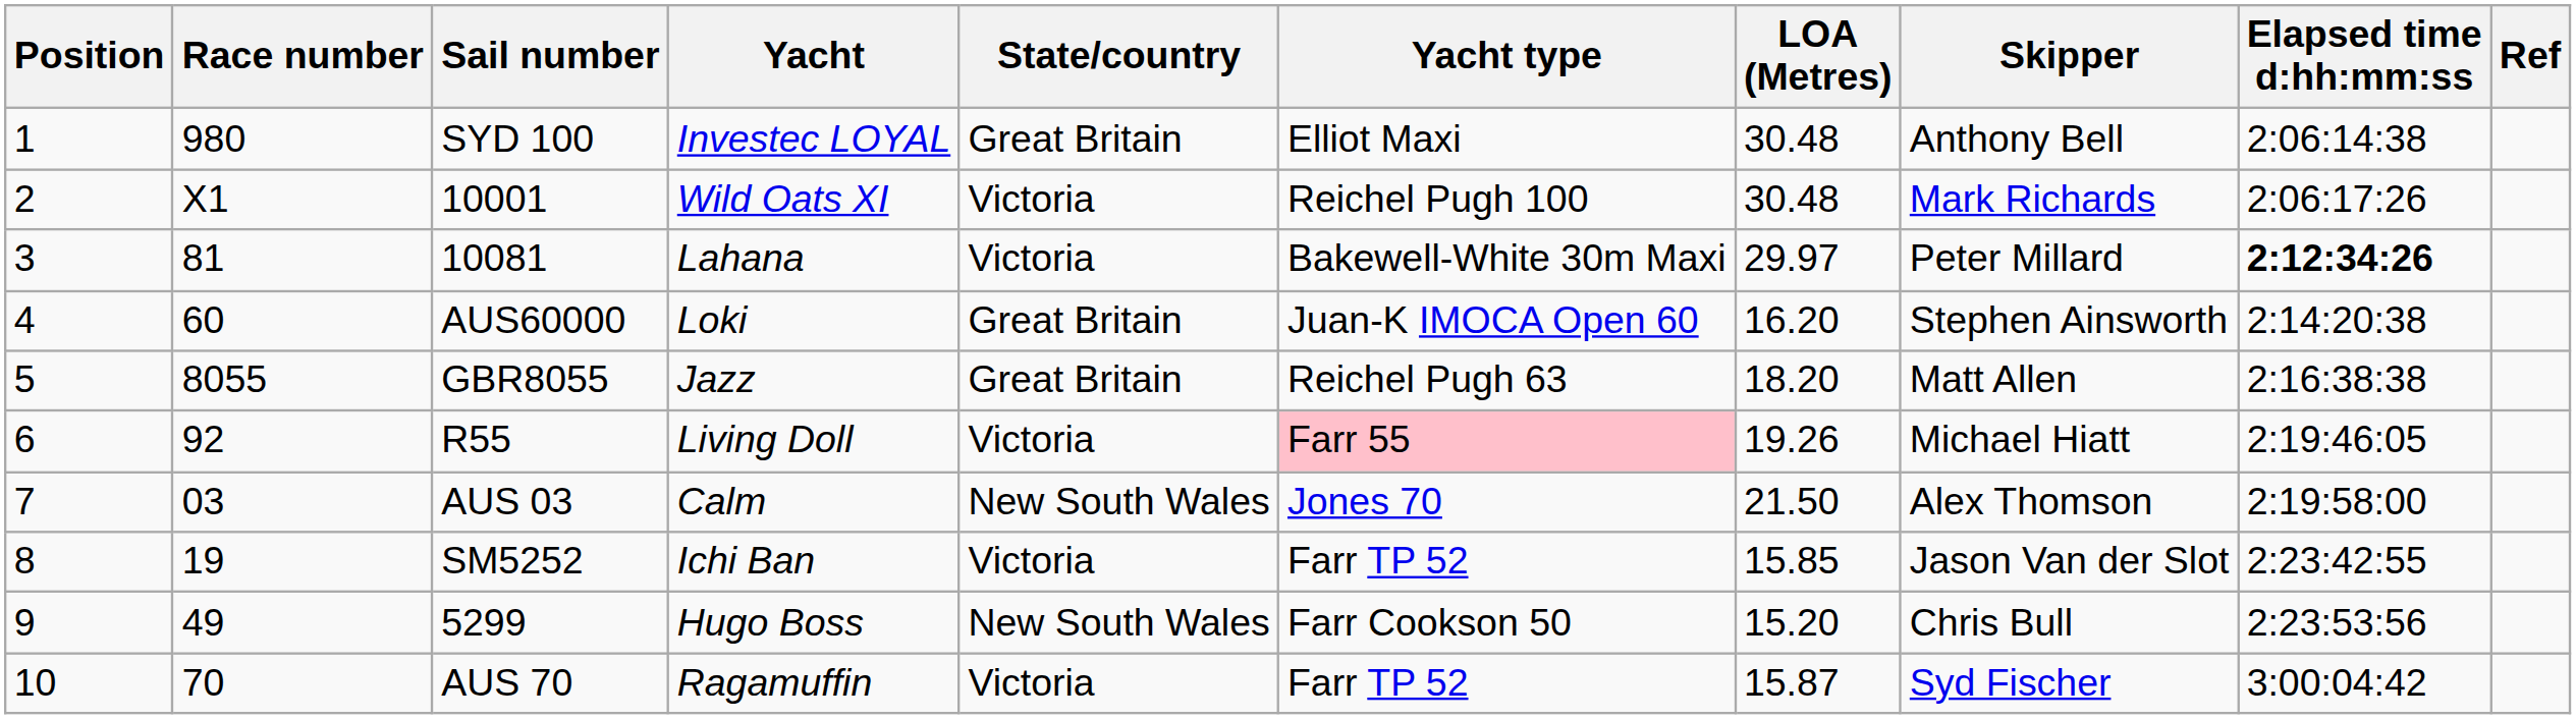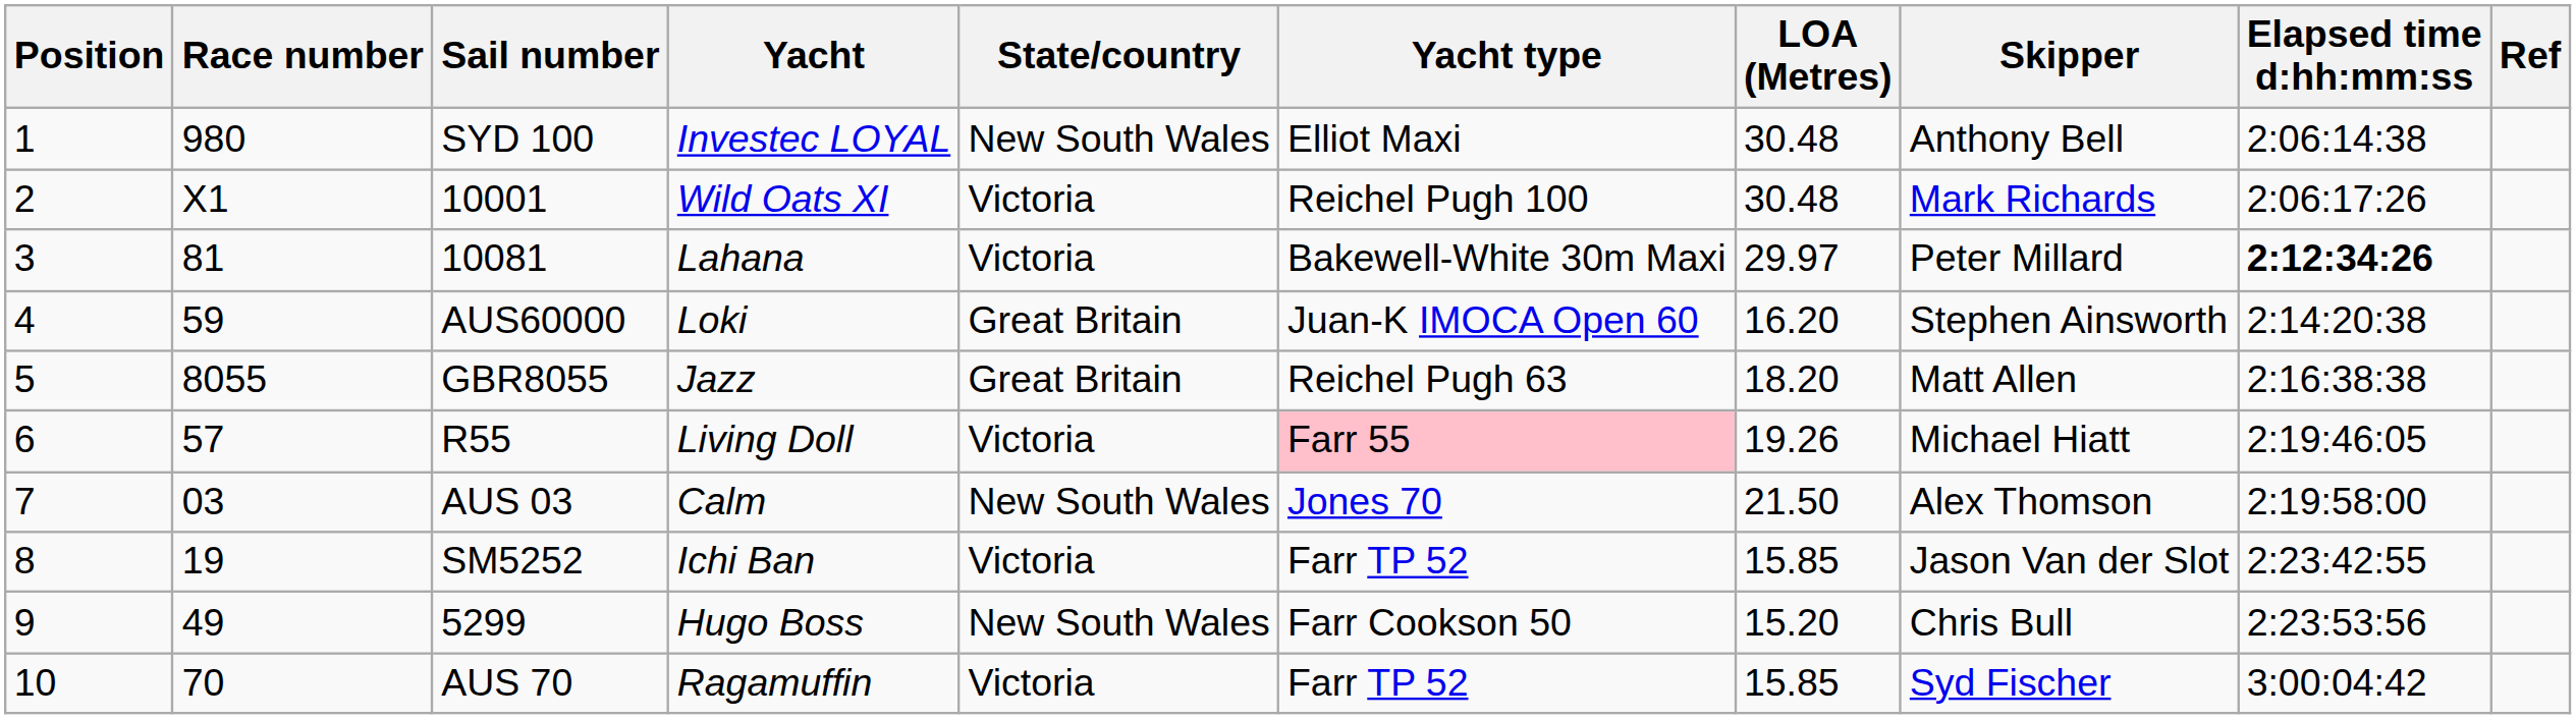SYD 100 | State/country: Great Britain -> New South Wales
AUS60000 | Race number: 60 -> 59
R55 | Race number: 92 -> 57
AUS 70 | LOA (Metres): 15.87 -> 15.85
